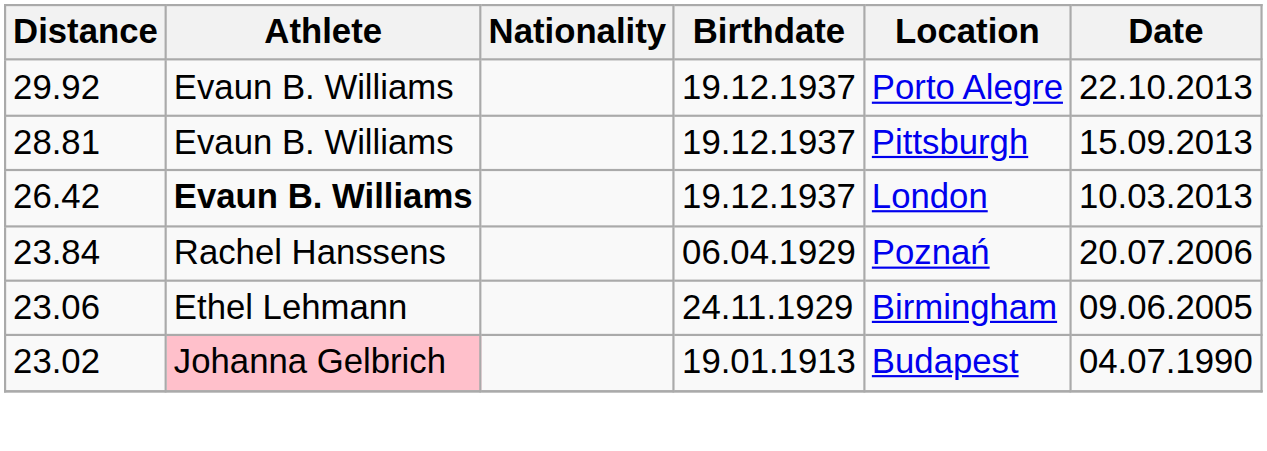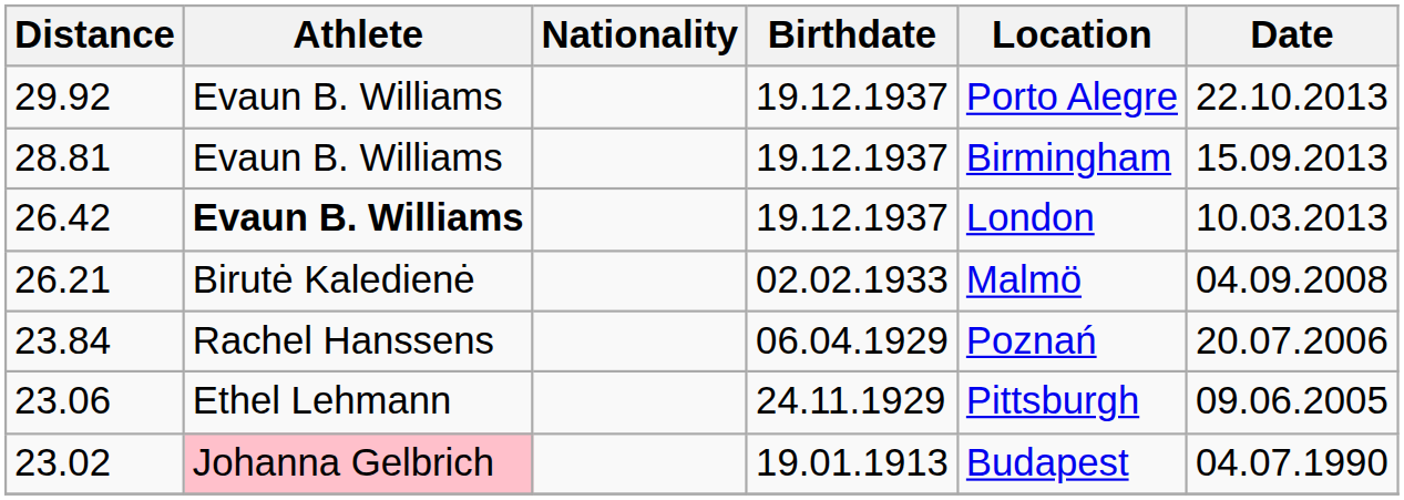28.81 | Location: Pittsburgh -> Birmingham
+ row: 26.21 | Birutė Kaledienė | 02.02.1933 | Malmö | 04.09.2008
23.06 | Location: Birmingham -> Pittsburgh
